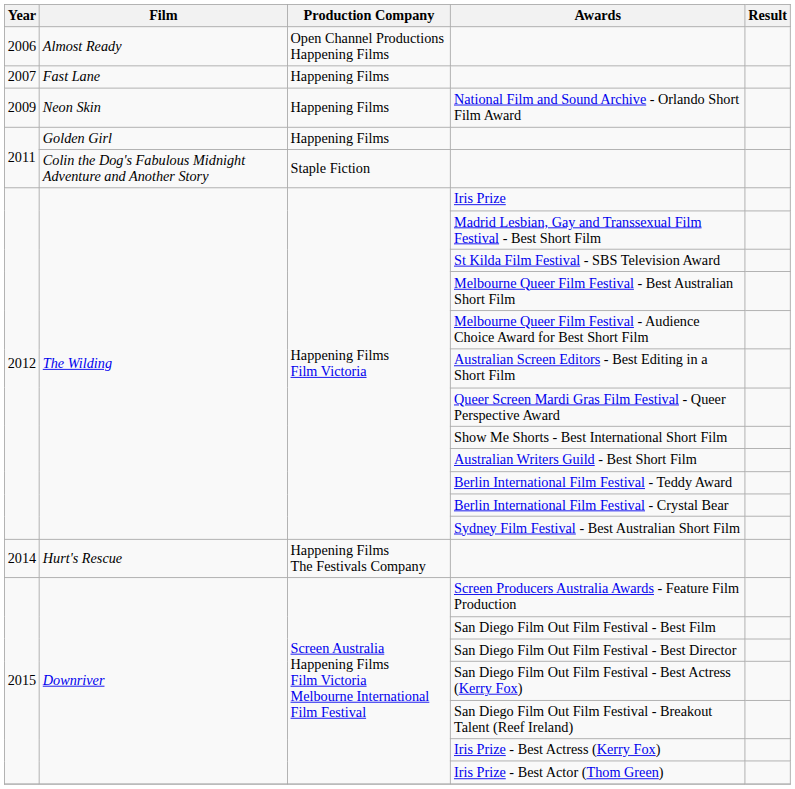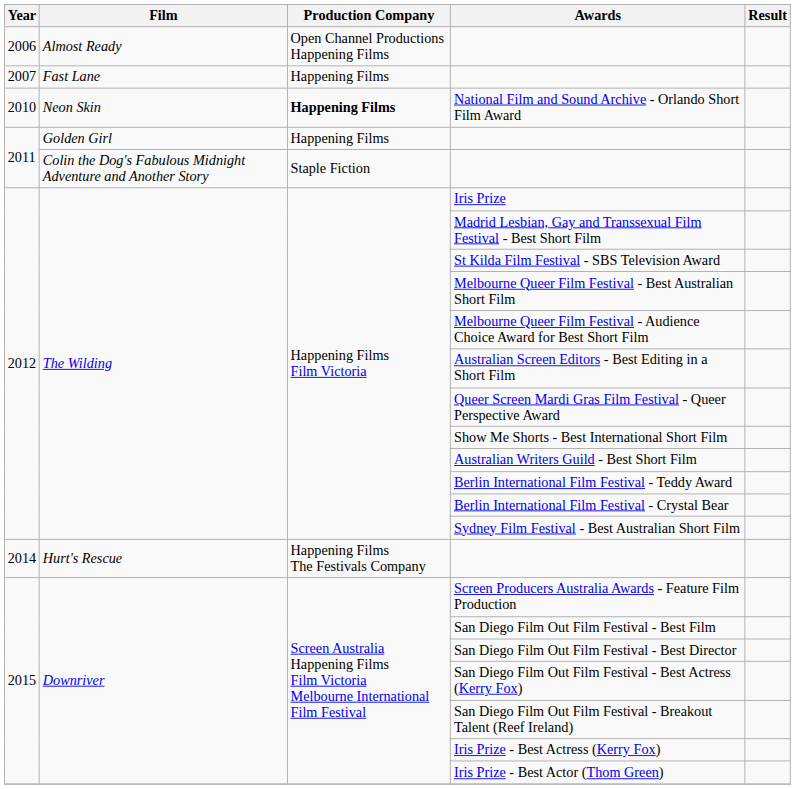National Film and Sound Archive - Orlando Short Film Award | Year: 2009 -> 2010
National Film and Sound Archive - Orlando Short Film Award | Production Company: normal -> bold
